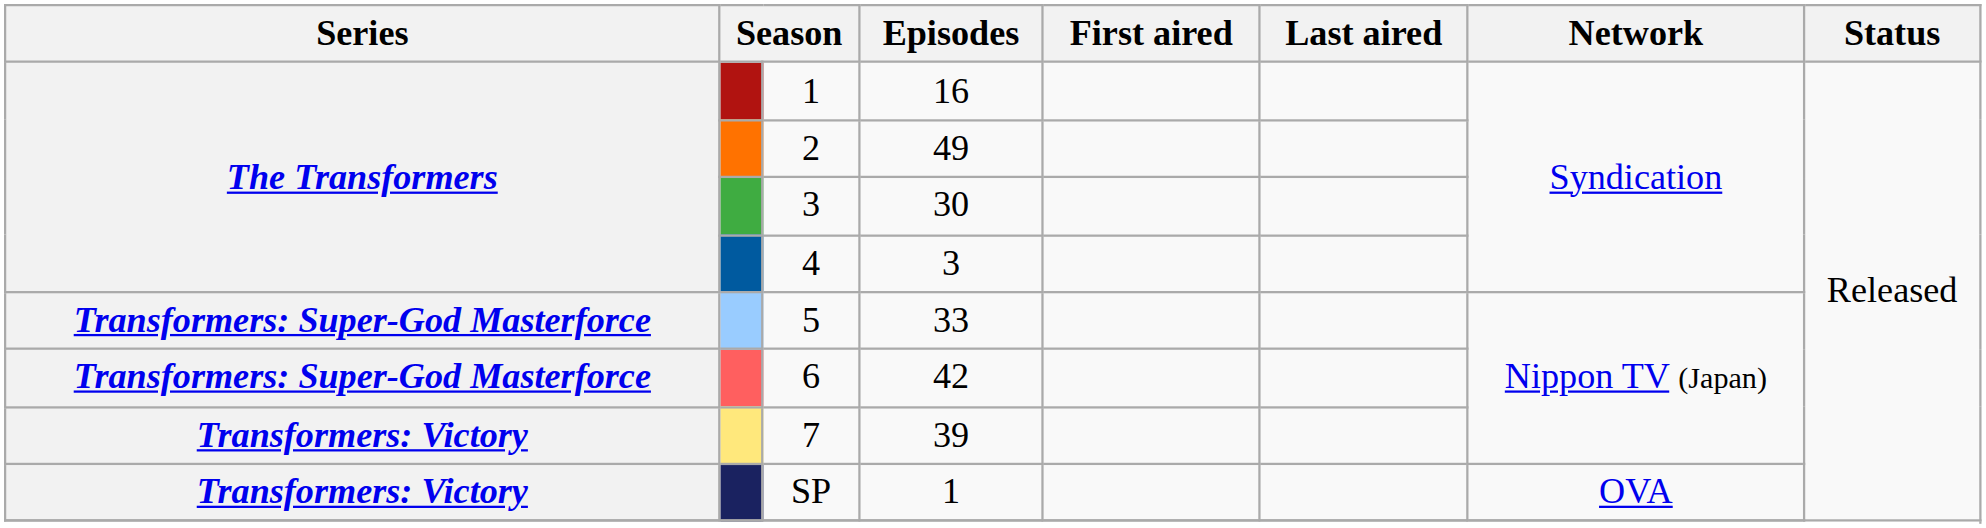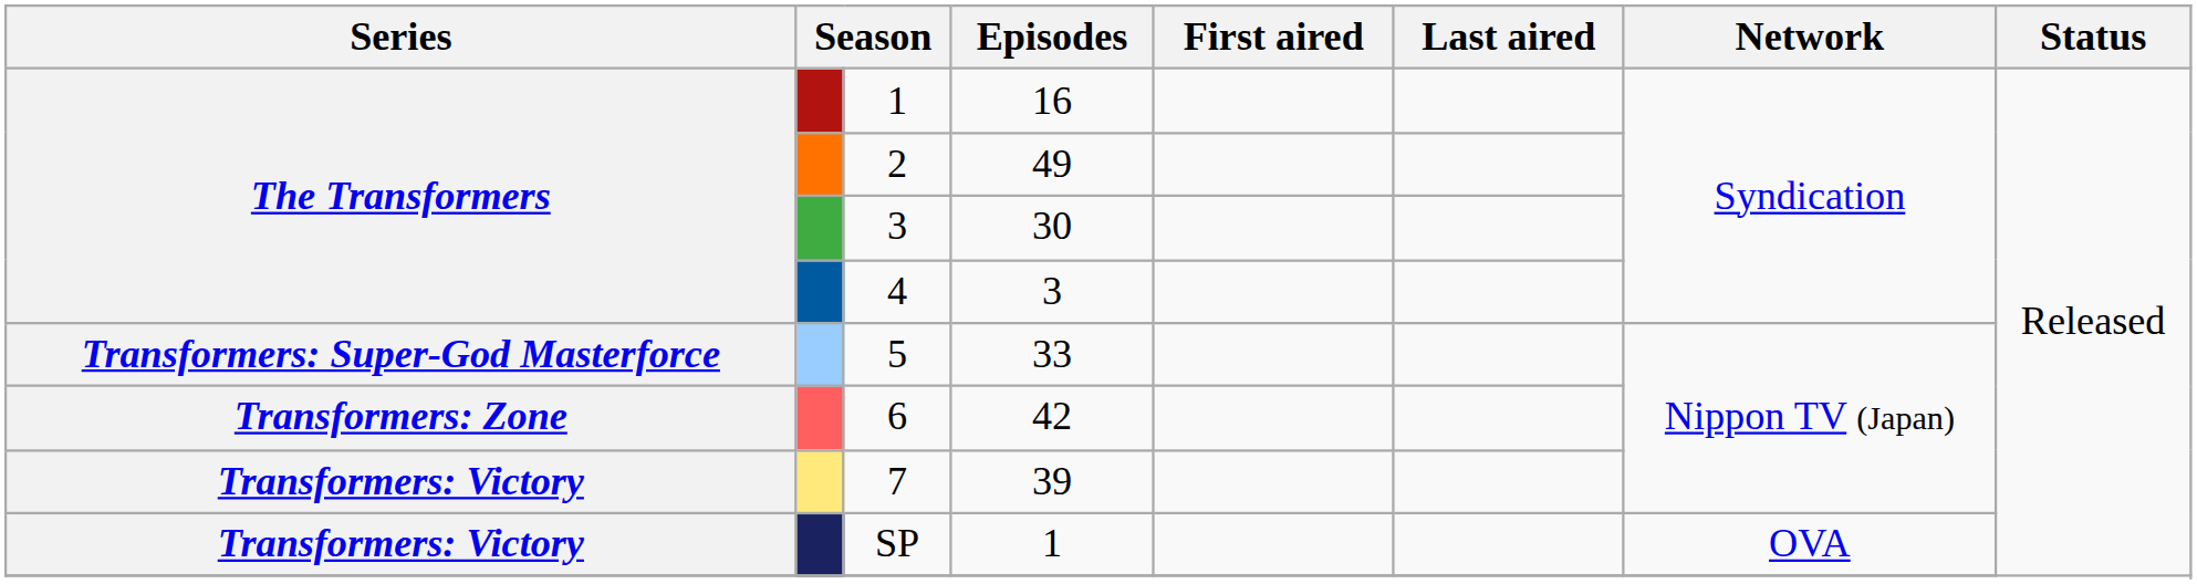6 | Series: Transformers: Super-God Masterforce -> Transformers: Zone
